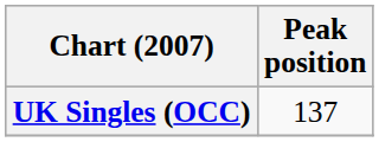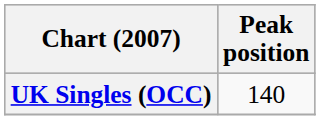UK Singles (OCC) | Peak position: 137 -> 140
